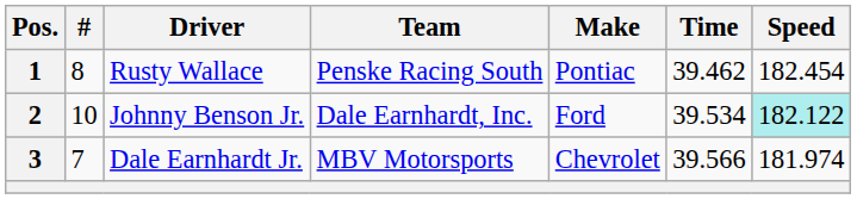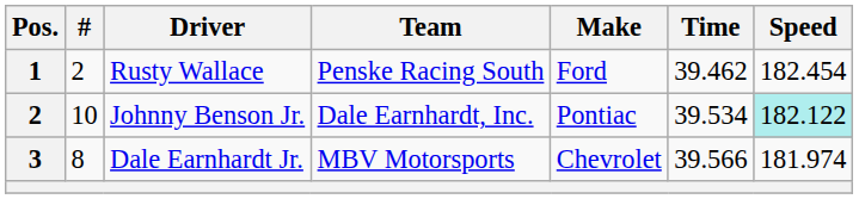Rusty Wallace | #: 8 -> 2
Rusty Wallace | Make: Pontiac -> Ford
Johnny Benson Jr. | Make: Ford -> Pontiac
Dale Earnhardt Jr. | #: 7 -> 8
